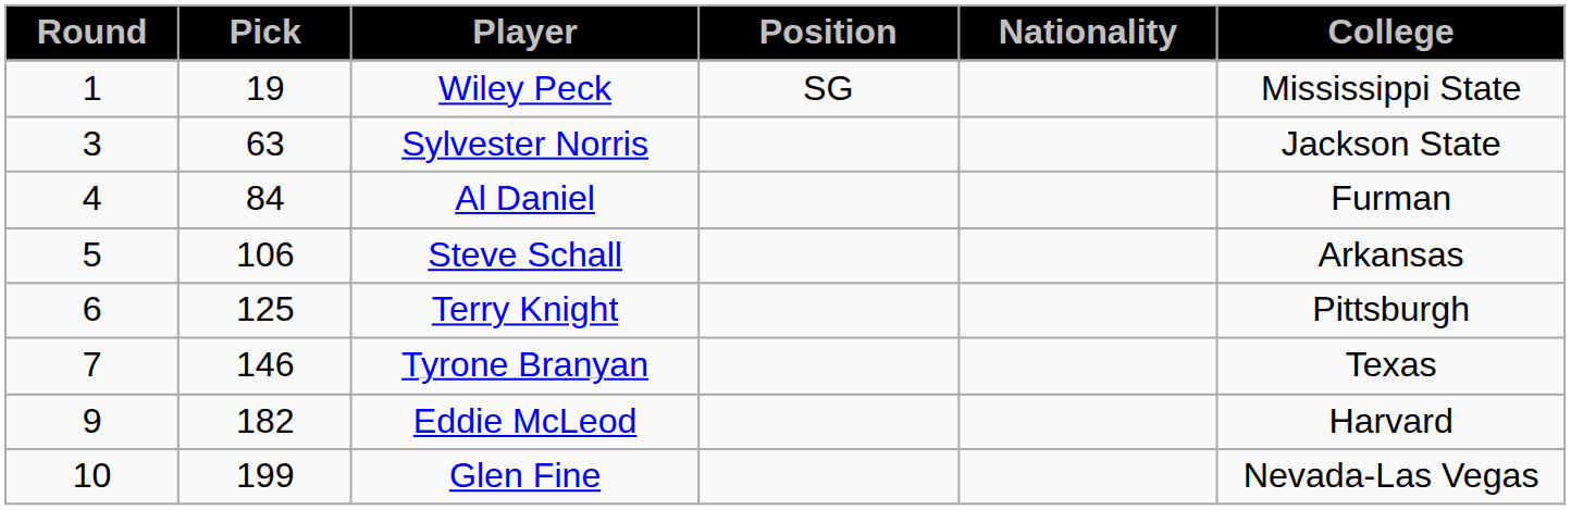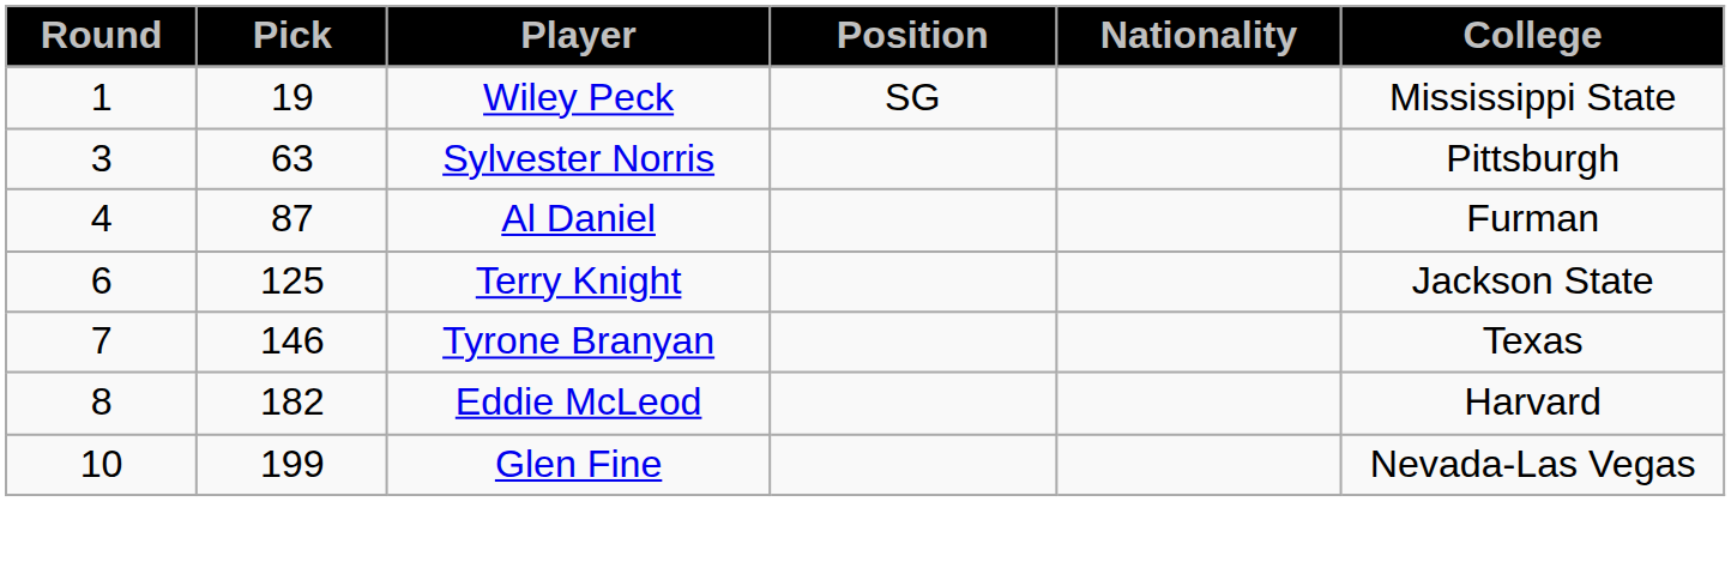Sylvester Norris | College: Jackson State -> Pittsburgh
Al Daniel | Pick: 84 -> 87
- row: 5 | 106 | Steve Schall | Arkansas
Terry Knight | College: Pittsburgh -> Jackson State
Eddie McLeod | Round: 9 -> 8
